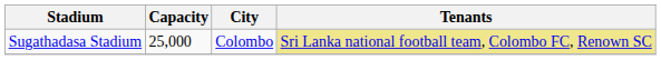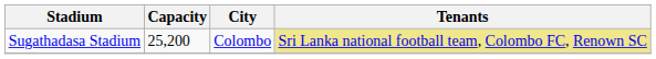Sugathadasa Stadium | Capacity: 25,000 -> 25,200
